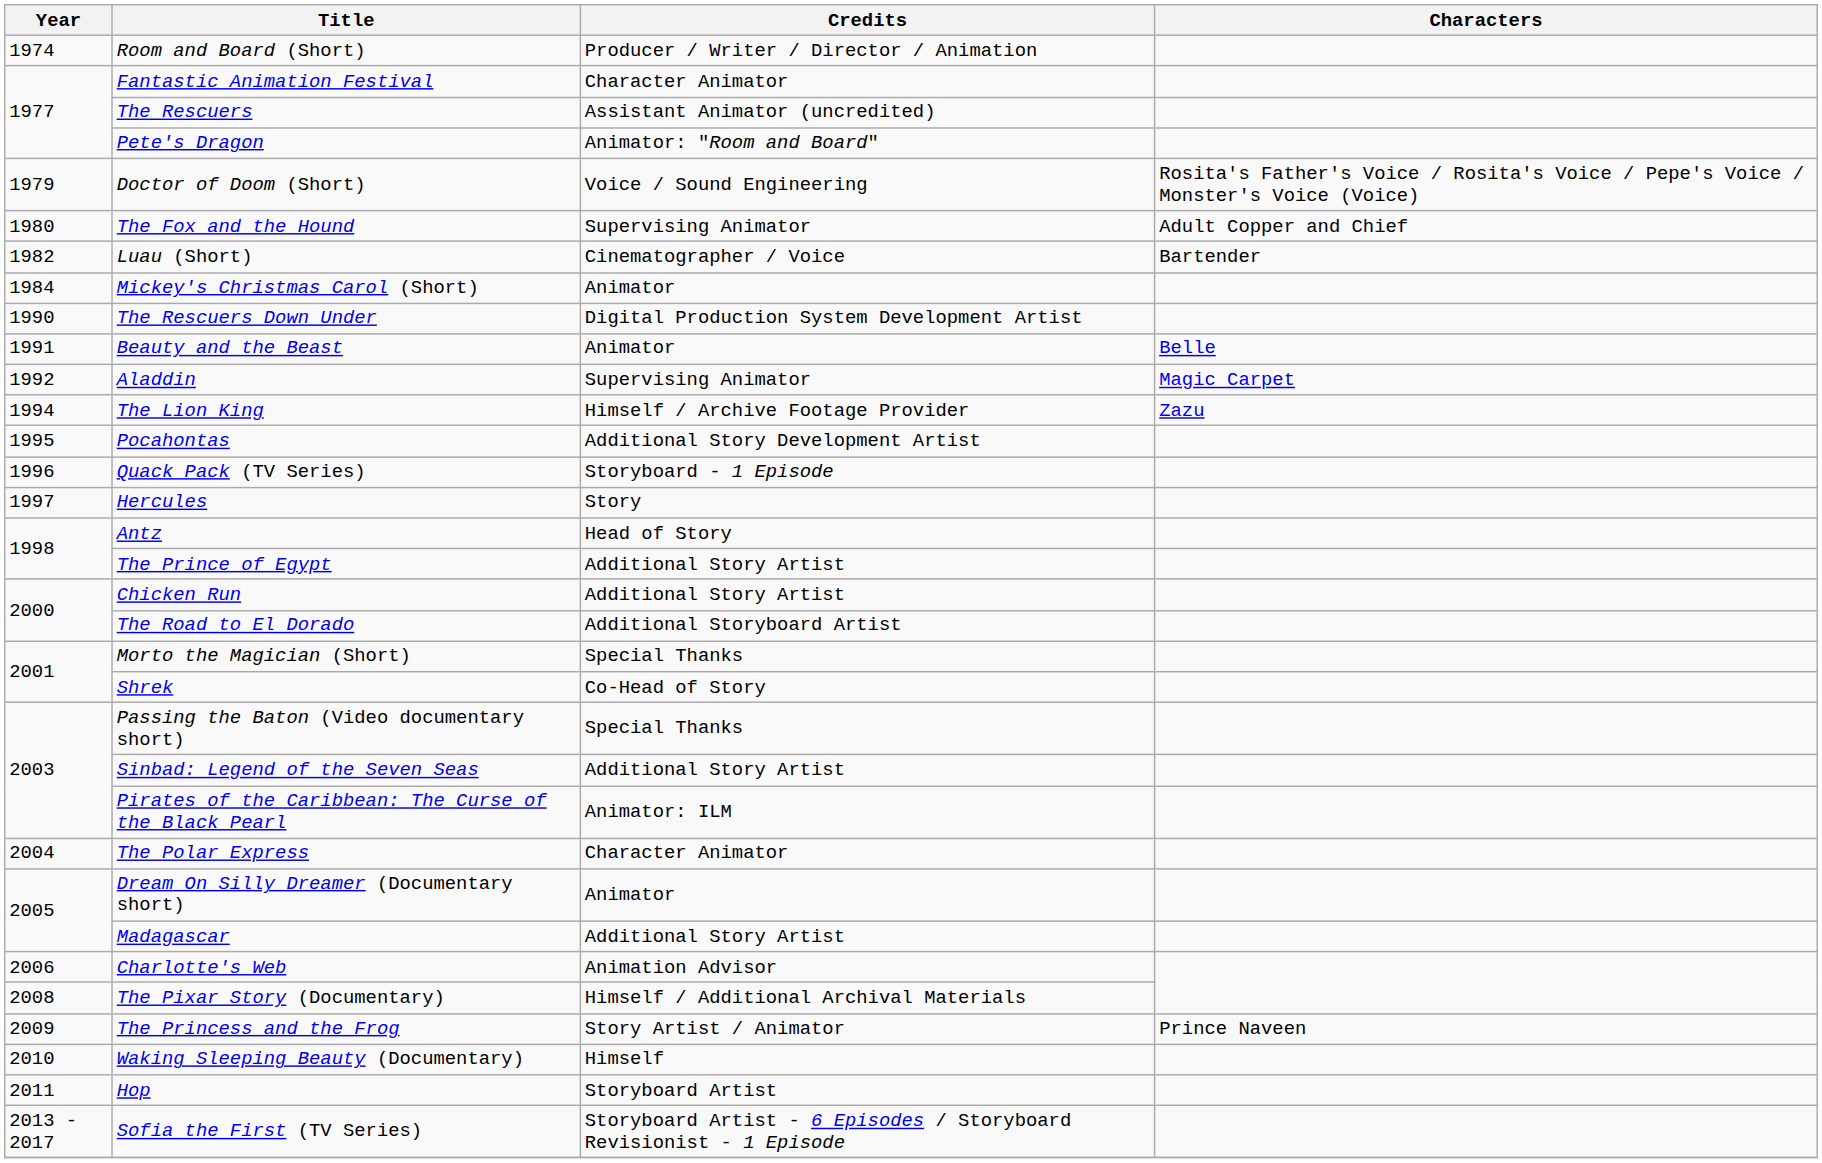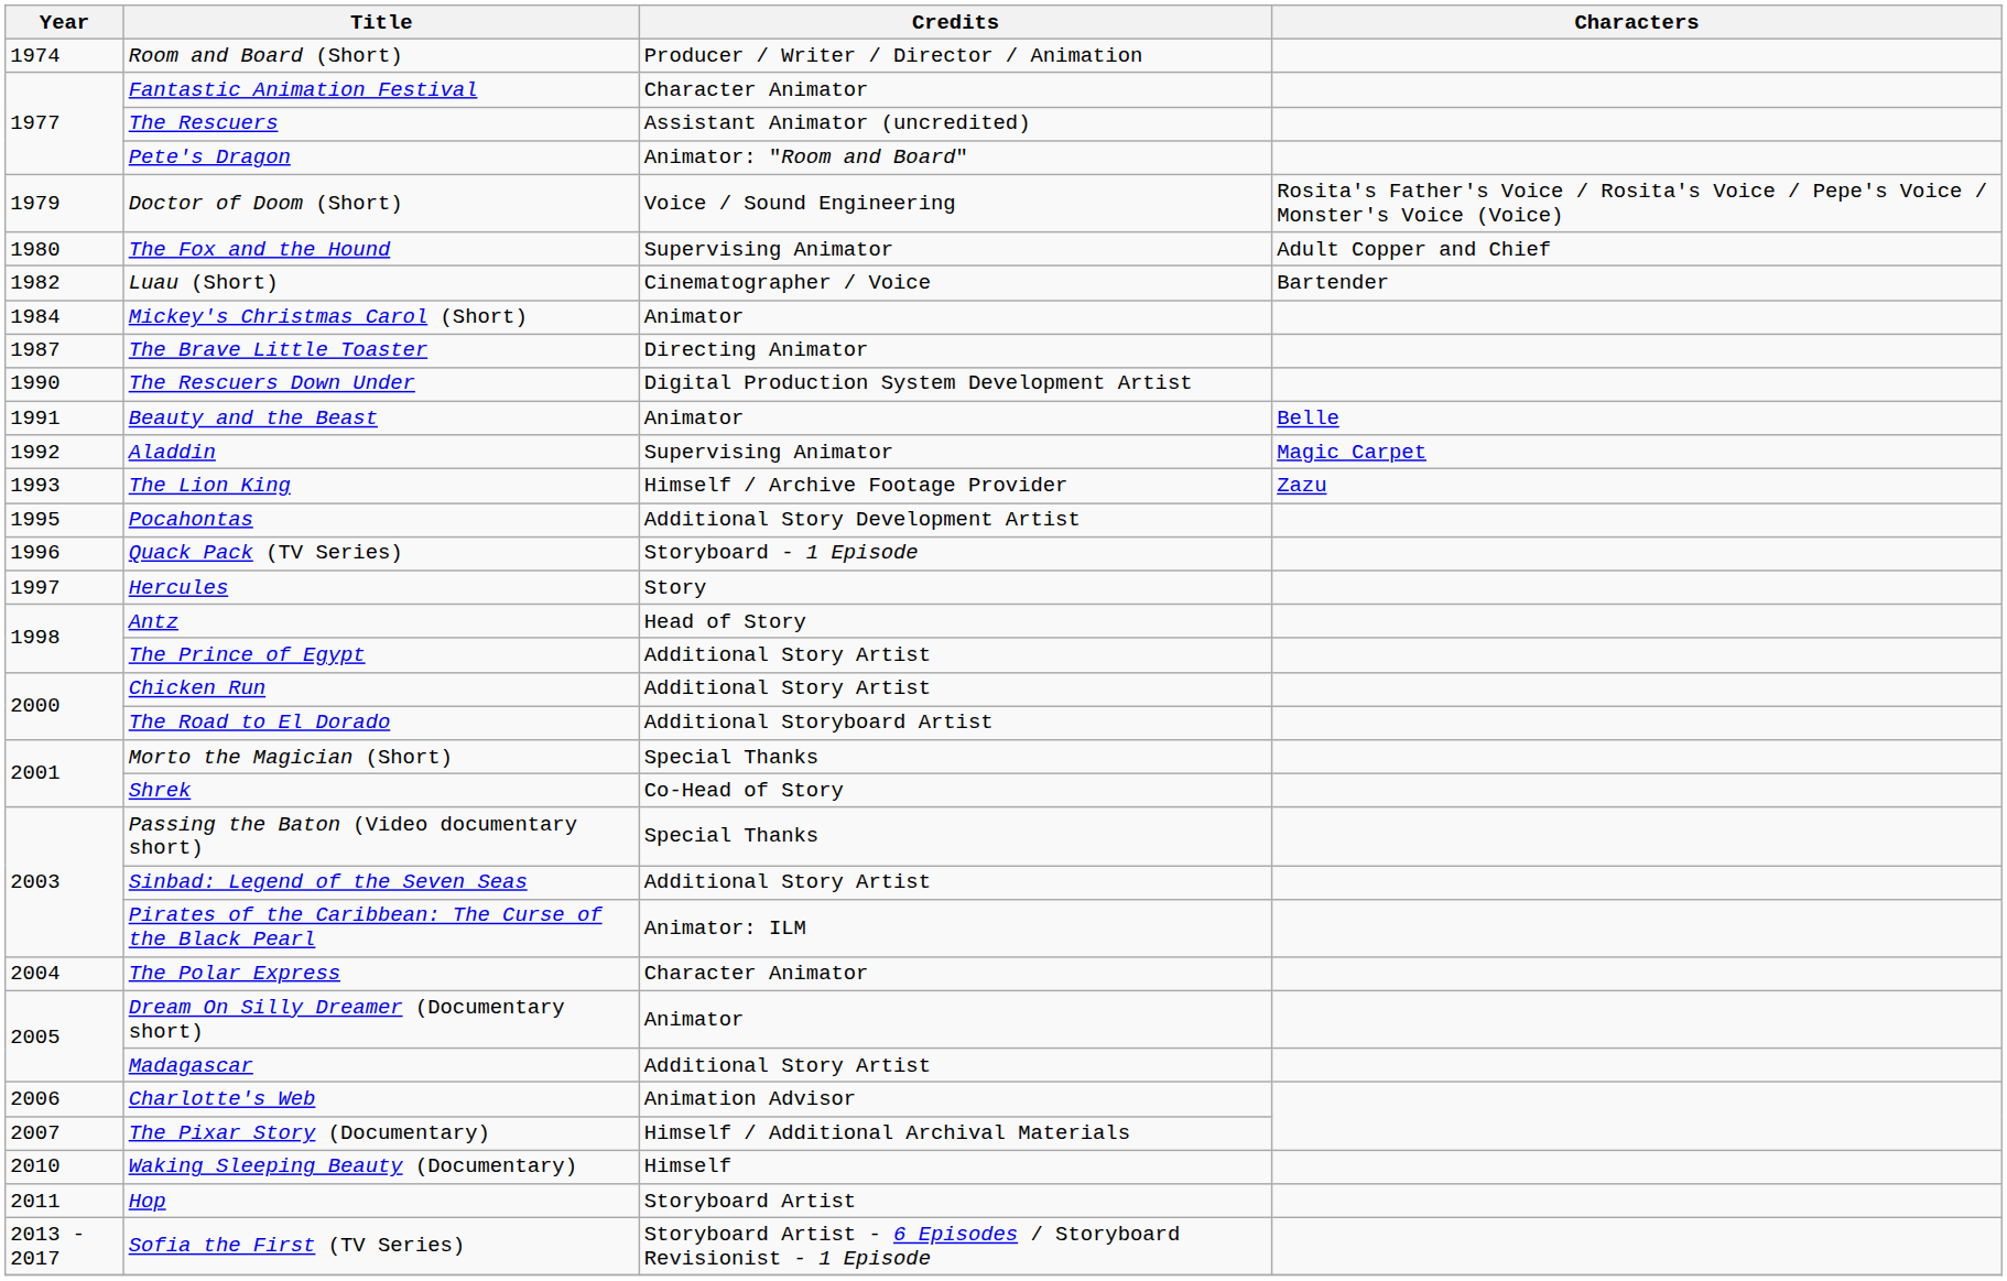+ row: 1987 | The Brave Little Toaster | Directing Animator
The Lion King | Year: 1994 -> 1993
The Pixar Story (Documentary) | Year: 2008 -> 2007
- row: 2009 | The Princess and the Frog | Story Artist / Animator | Prince Naveen
